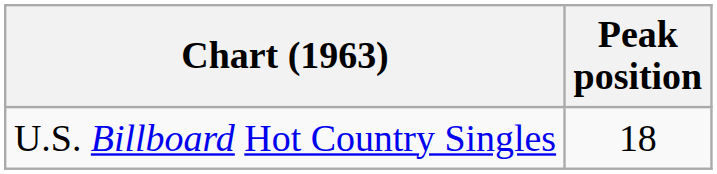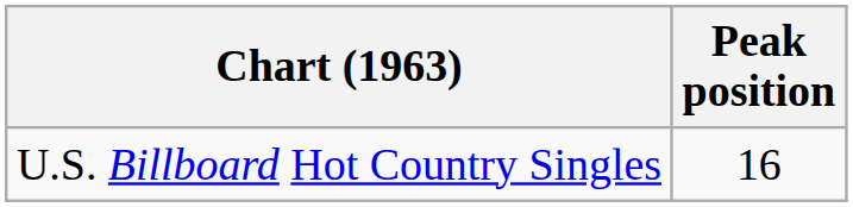U.S. Billboard Hot Country Singles | Peak position: 18 -> 16
